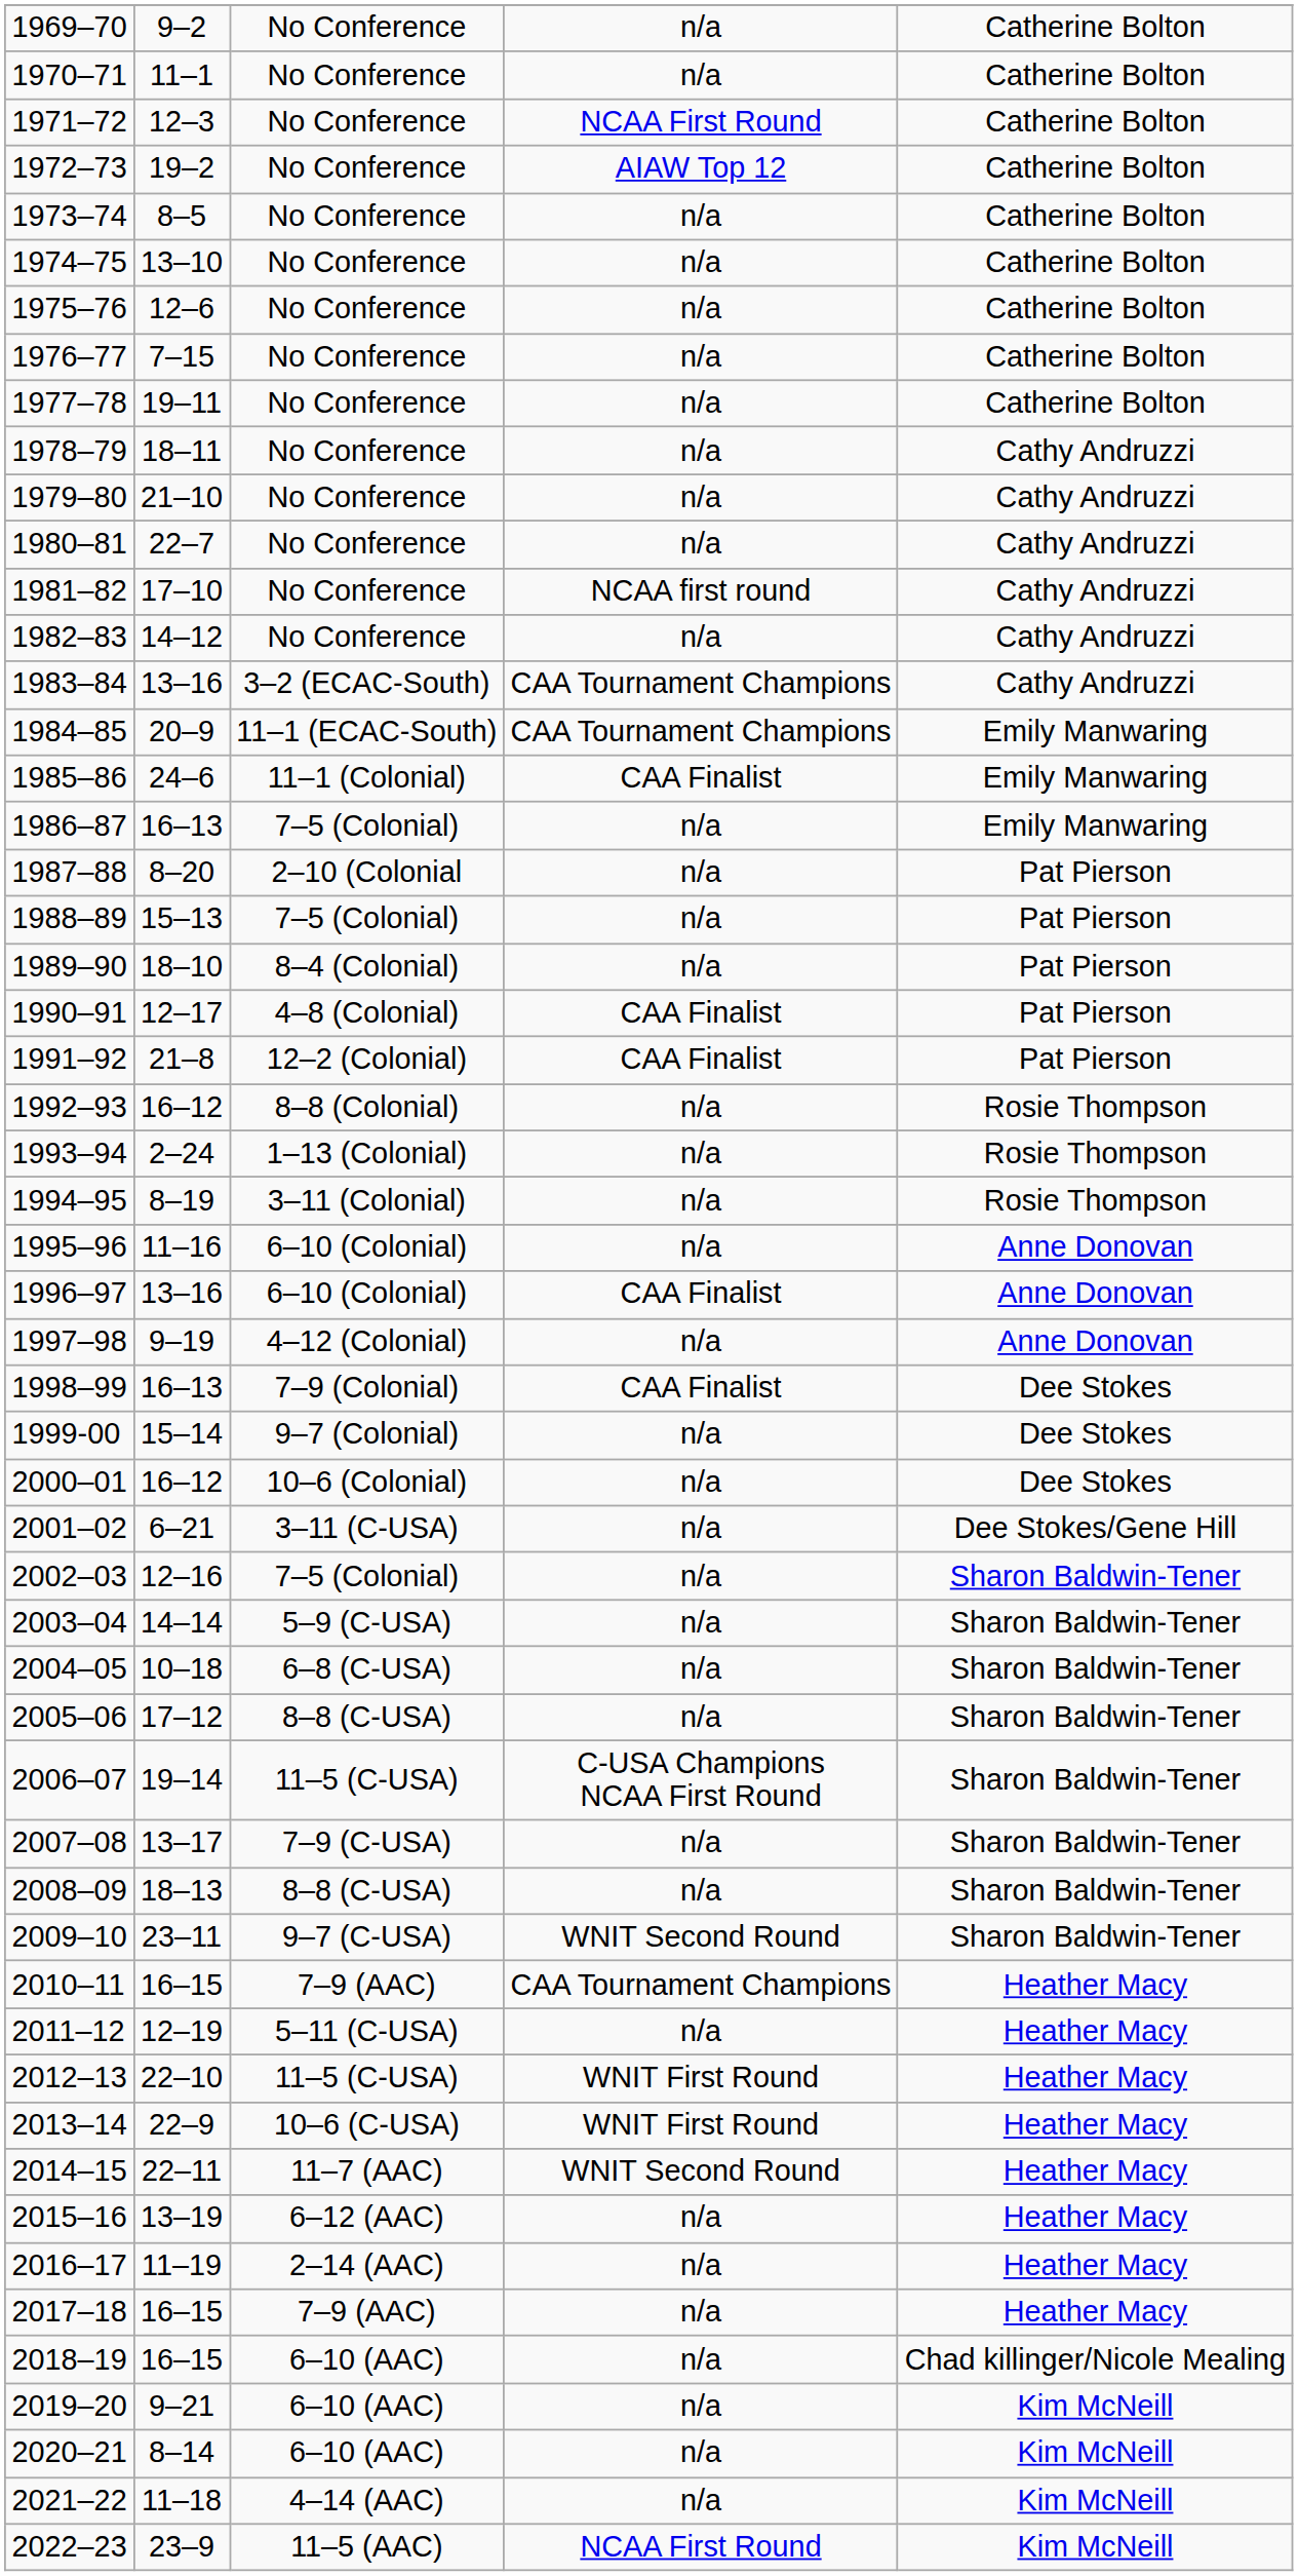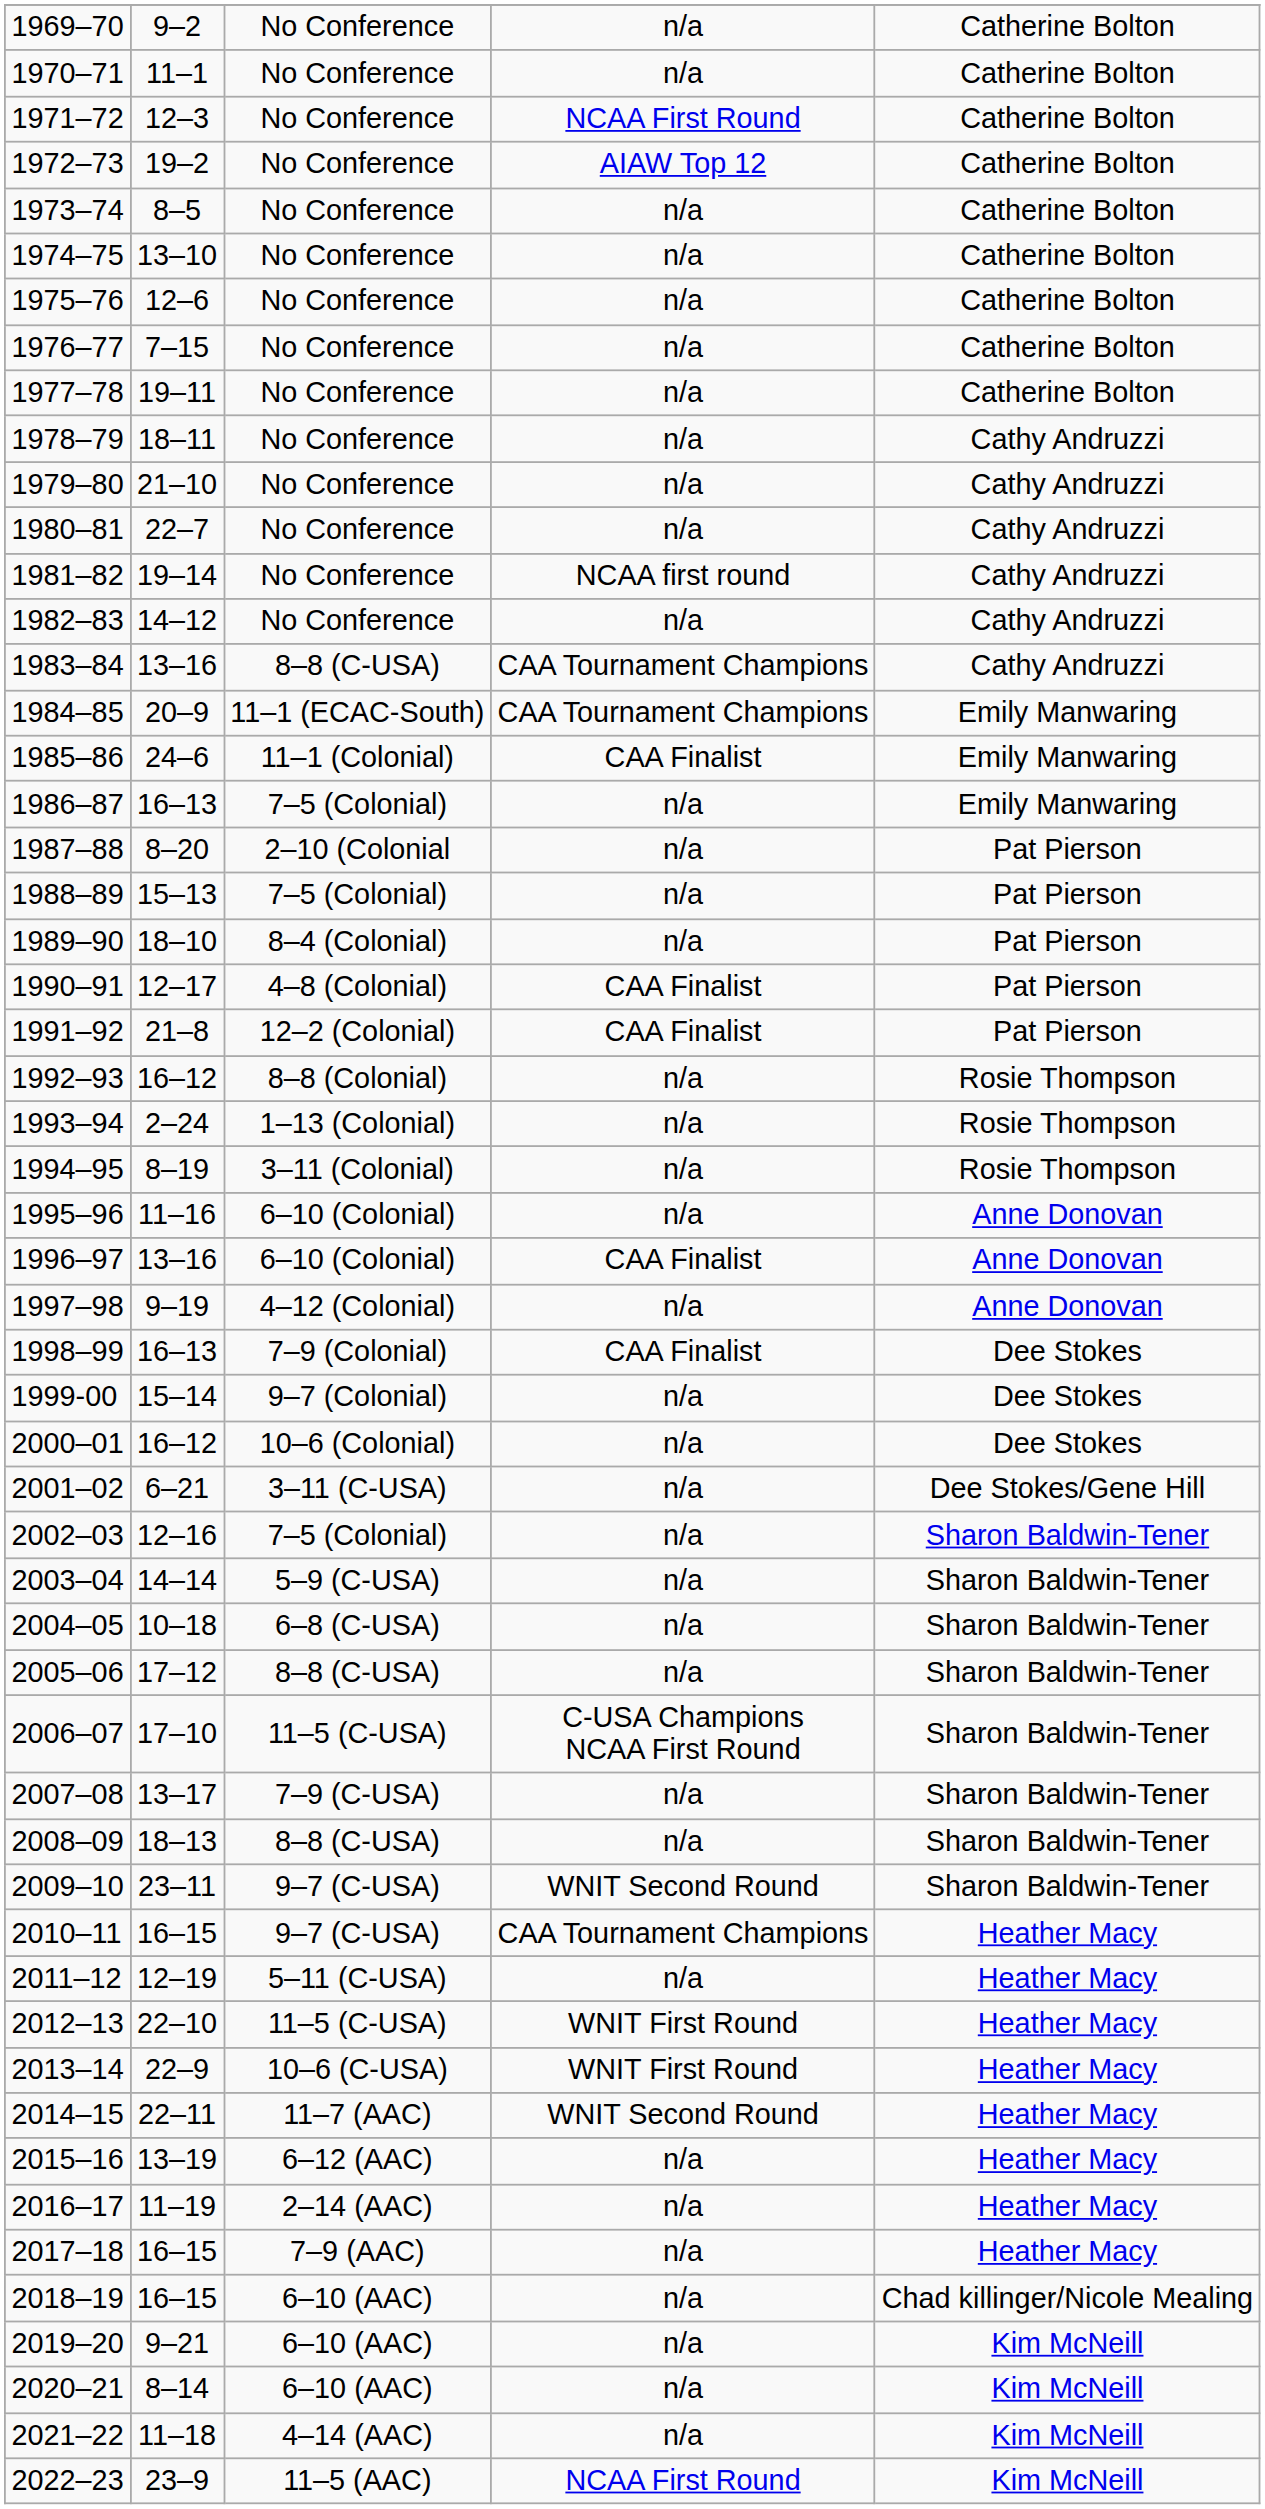1981–82 | column 2: 17–10 -> 19–14
1983–84 | column 3: 3–2 (ECAC-South) -> 8–8 (C-USA)
2006–07 | column 2: 19–14 -> 17–10
2010–11 | column 3: 7–9 (AAC) -> 9–7 (C-USA)
